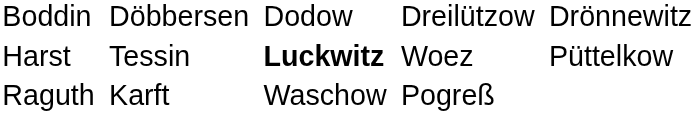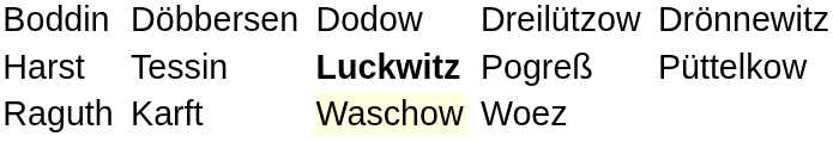Harst | column 7: Woez -> Pogreß
Raguth | column 5: no background -> lightyellow background
Raguth | column 7: Pogreß -> Woez
